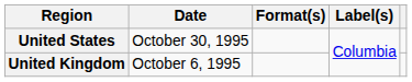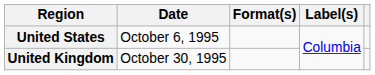United States | Date: October 30, 1995 -> October 6, 1995
United Kingdom | Date: October 6, 1995 -> October 30, 1995
